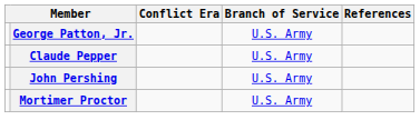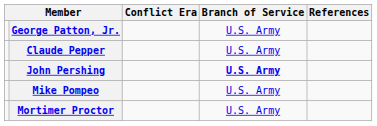John Pershing | Branch of Service: normal -> bold
+ row: Mike Pompeo | U.S. Army
